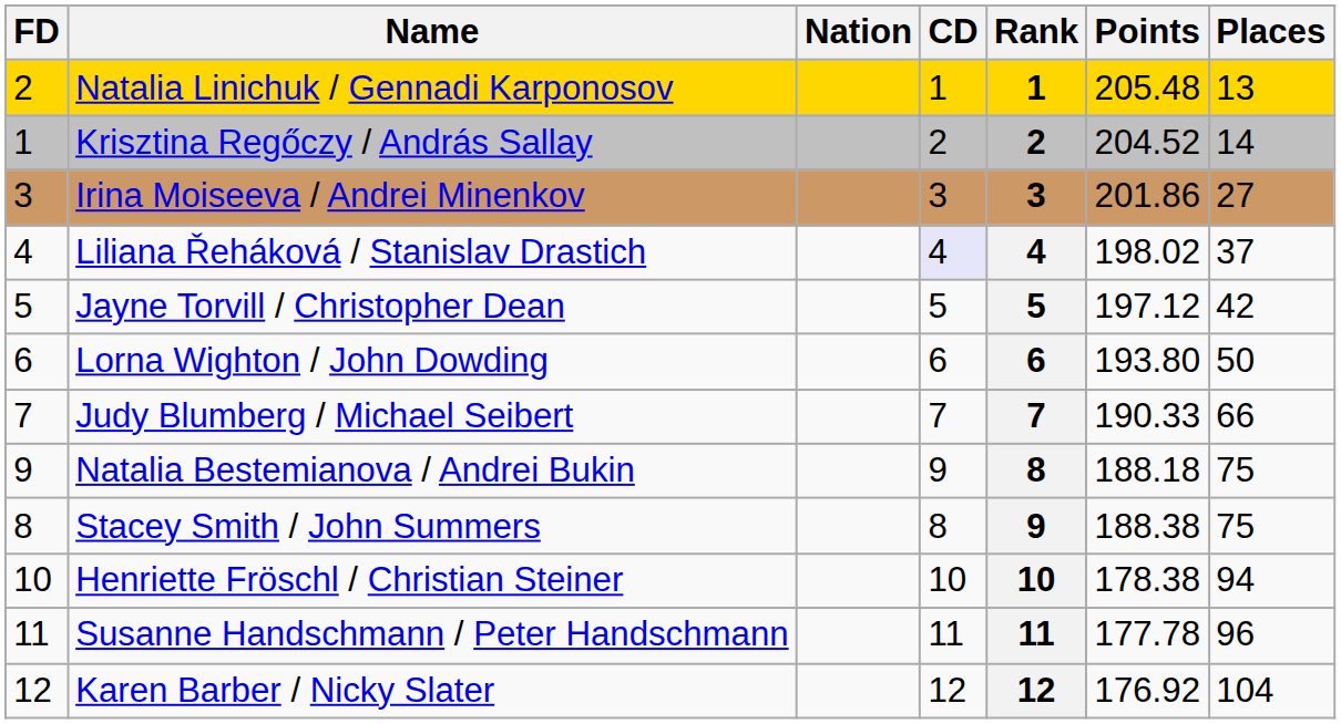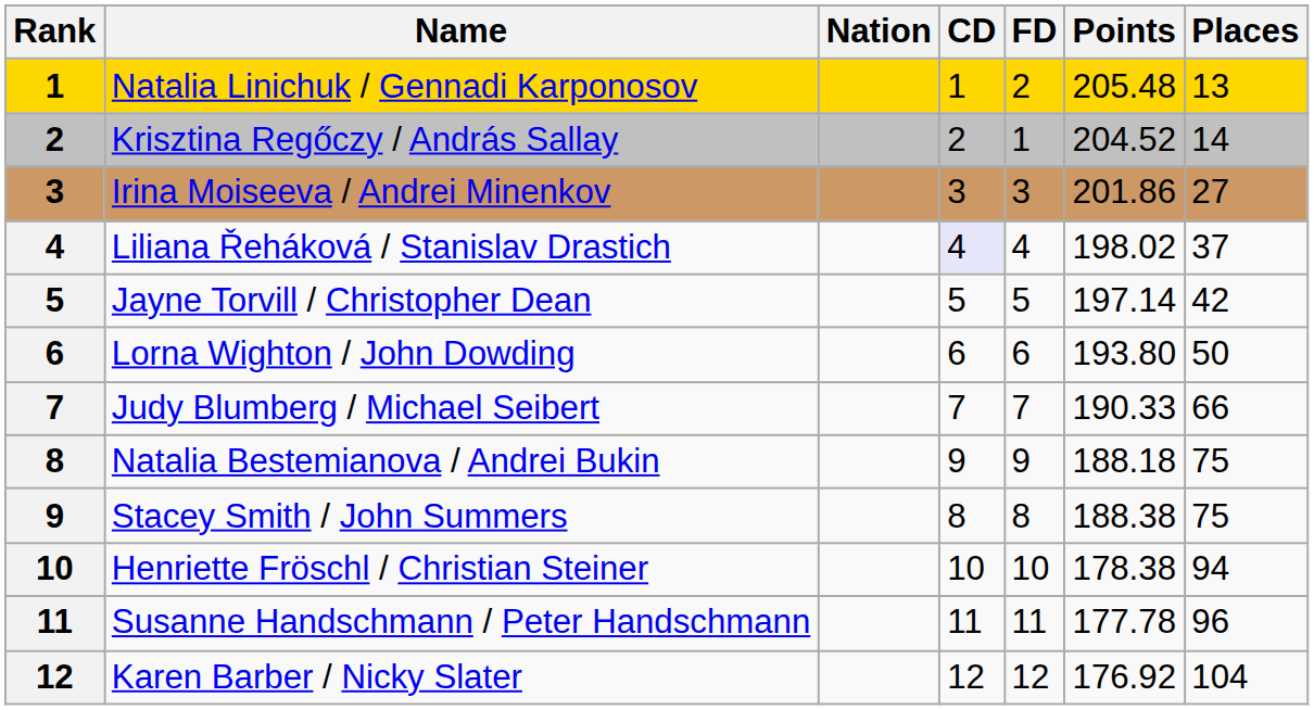columns swapped: Rank <-> FD
Jayne Torvill / Christopher Dean | Points: 197.12 -> 197.14
